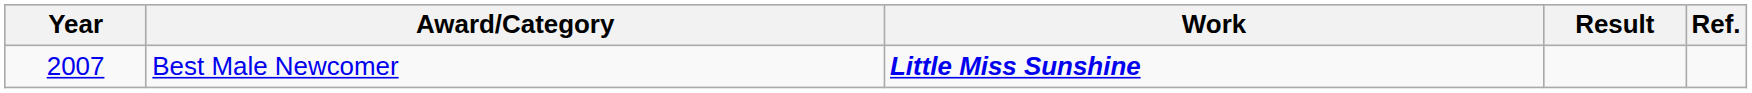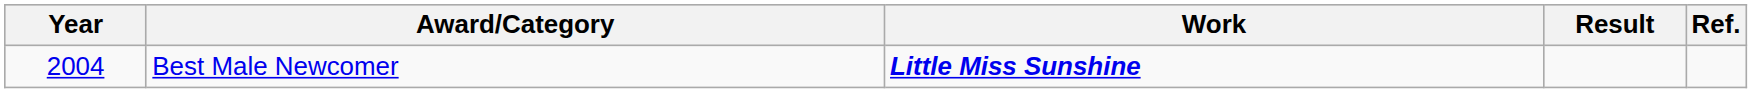Best Male Newcomer | Year: 2007 -> 2004
